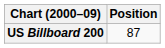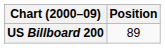US Billboard 200 | Position: 87 -> 89
